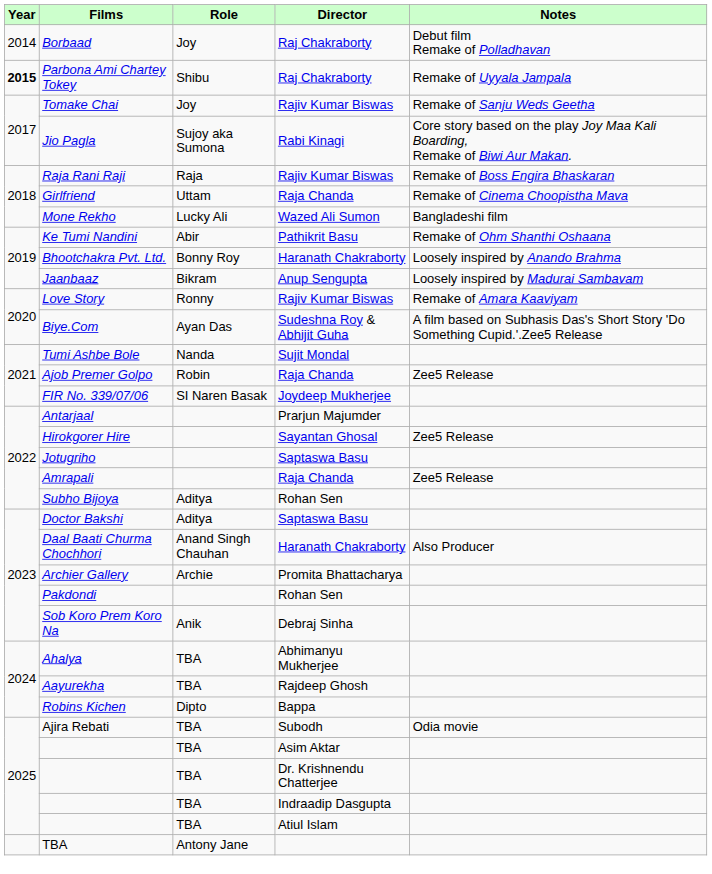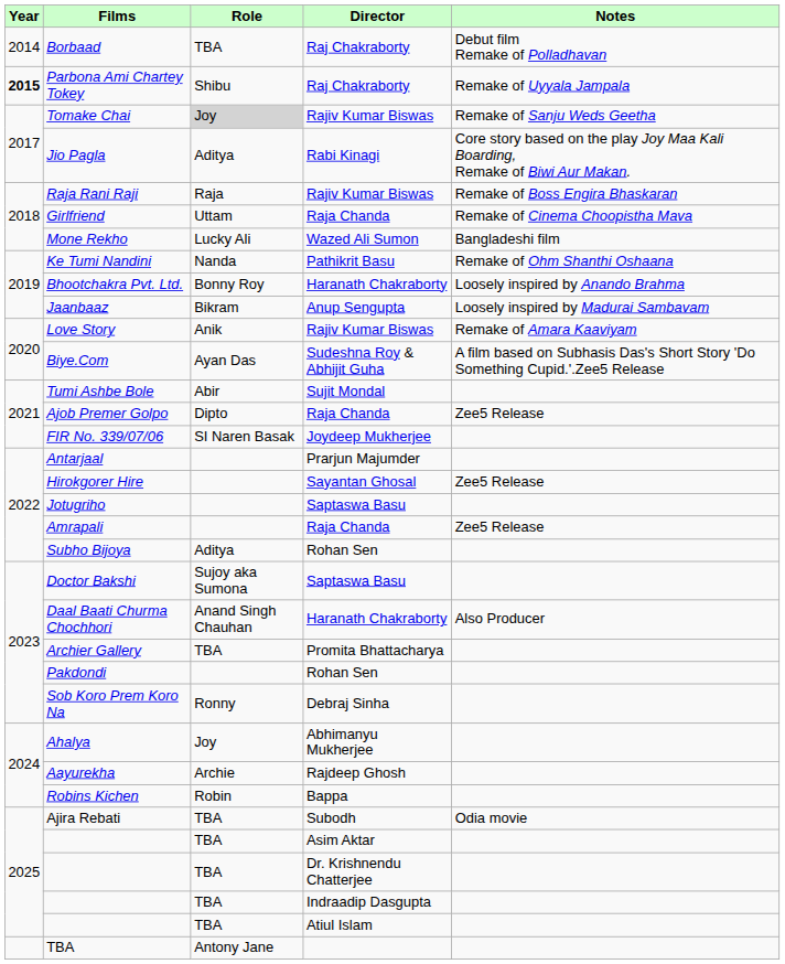Borbaad | Role: Joy -> TBA
Tomake Chai | Role: no background -> lightgrey background
Jio Pagla | Role: Sujoy aka Sumona -> Aditya
Ke Tumi Nandini | Role: Abir -> Nanda
Love Story | Role: Ronny -> Anik
Tumi Ashbe Bole | Role: Nanda -> Abir
Ajob Premer Golpo | Role: Robin -> Dipto
Doctor Bakshi | Role: Aditya -> Sujoy aka Sumona
Archier Gallery | Role: Archie -> TBA
Sob Koro Prem Koro Na | Role: Anik -> Ronny
Ahalya | Role: TBA -> Joy
Aayurekha | Role: TBA -> Archie
Robins Kichen | Role: Dipto -> Robin
